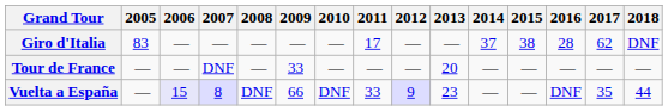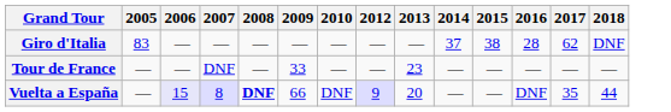- column: 2011 | 17 | — | 33
Tour de France | 2013: 20 -> 23
Vuelta a España | 2008: normal -> bold
Vuelta a España | 2013: 23 -> 20
